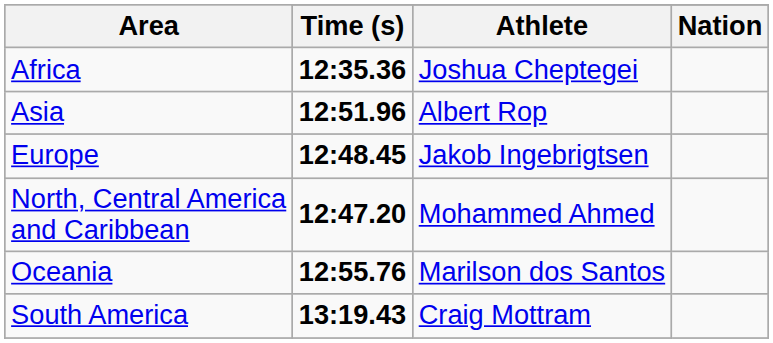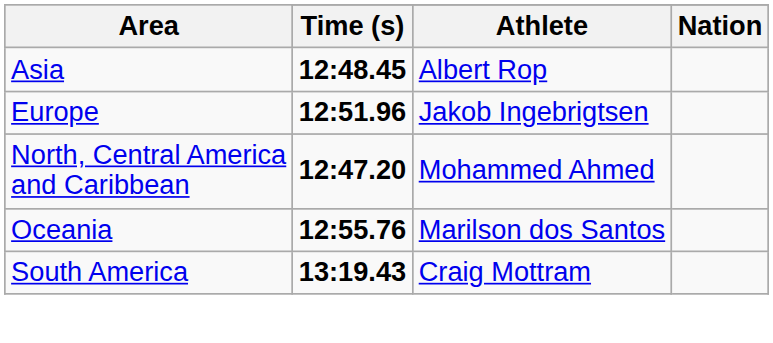- row: Africa | 12:35.36 | Joshua Cheptegei
Asia | Time (s): 12:51.96 -> 12:48.45
Europe | Time (s): 12:48.45 -> 12:51.96
